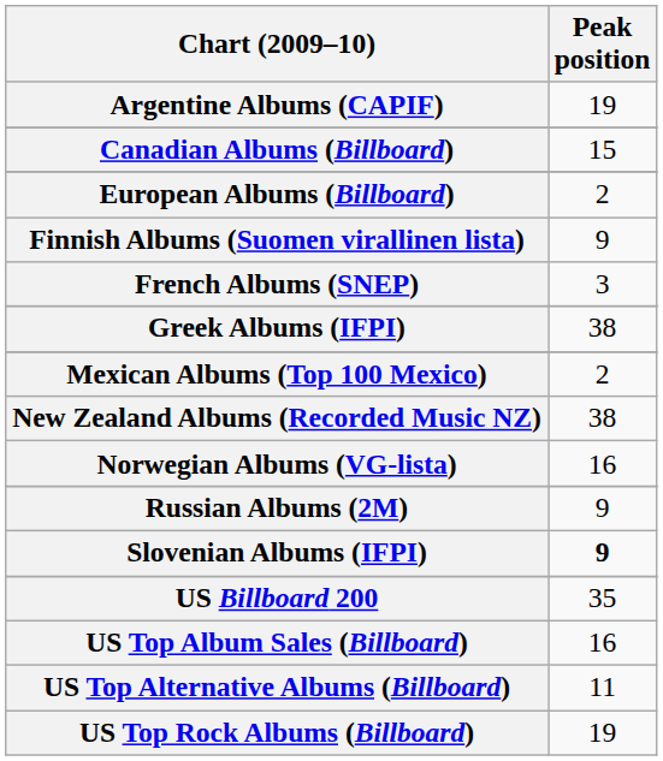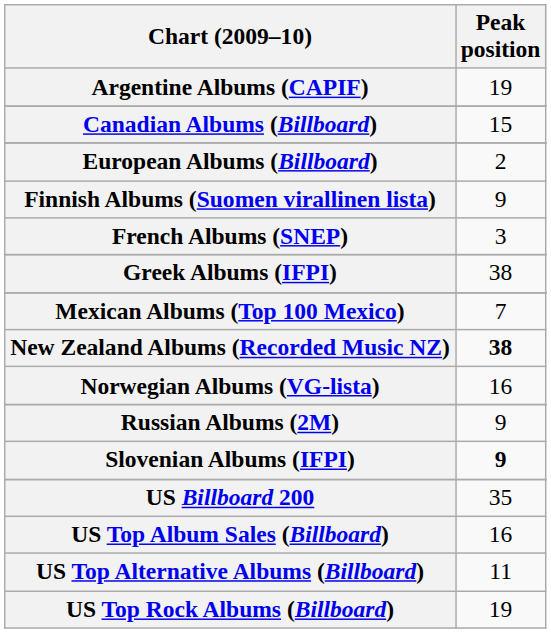Mexican Albums (Top 100 Mexico) | Peak position: 2 -> 7
New Zealand Albums (Recorded Music NZ) | Peak position: normal -> bold
